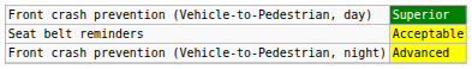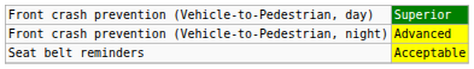rows swapped: Front crash prevention (Vehicle-to-Pedestrian, night) <-> Seat belt reminders
